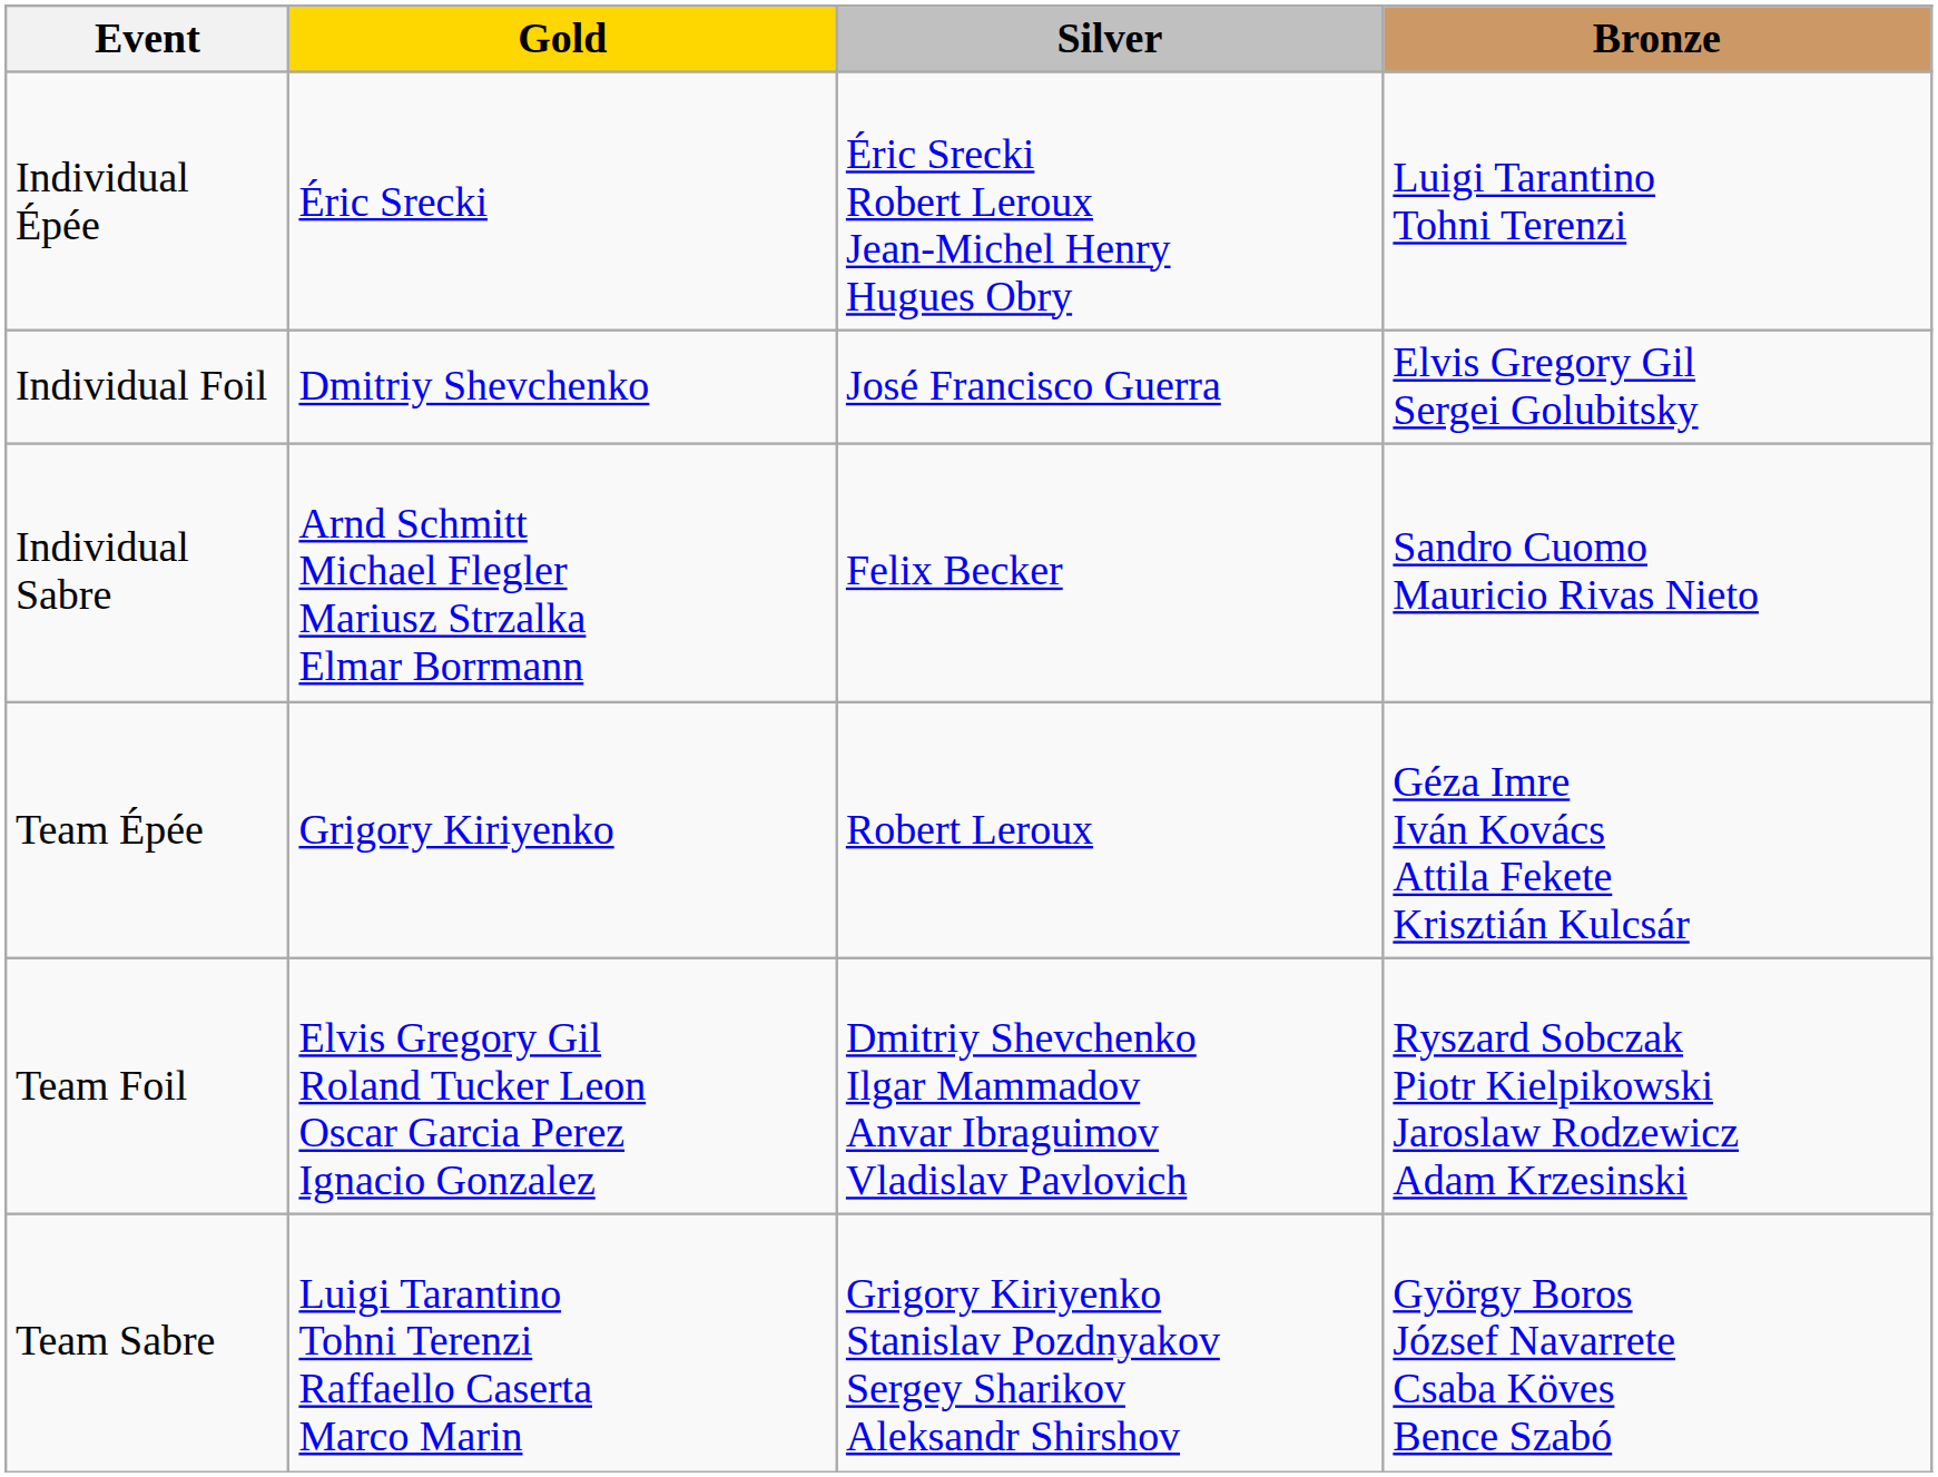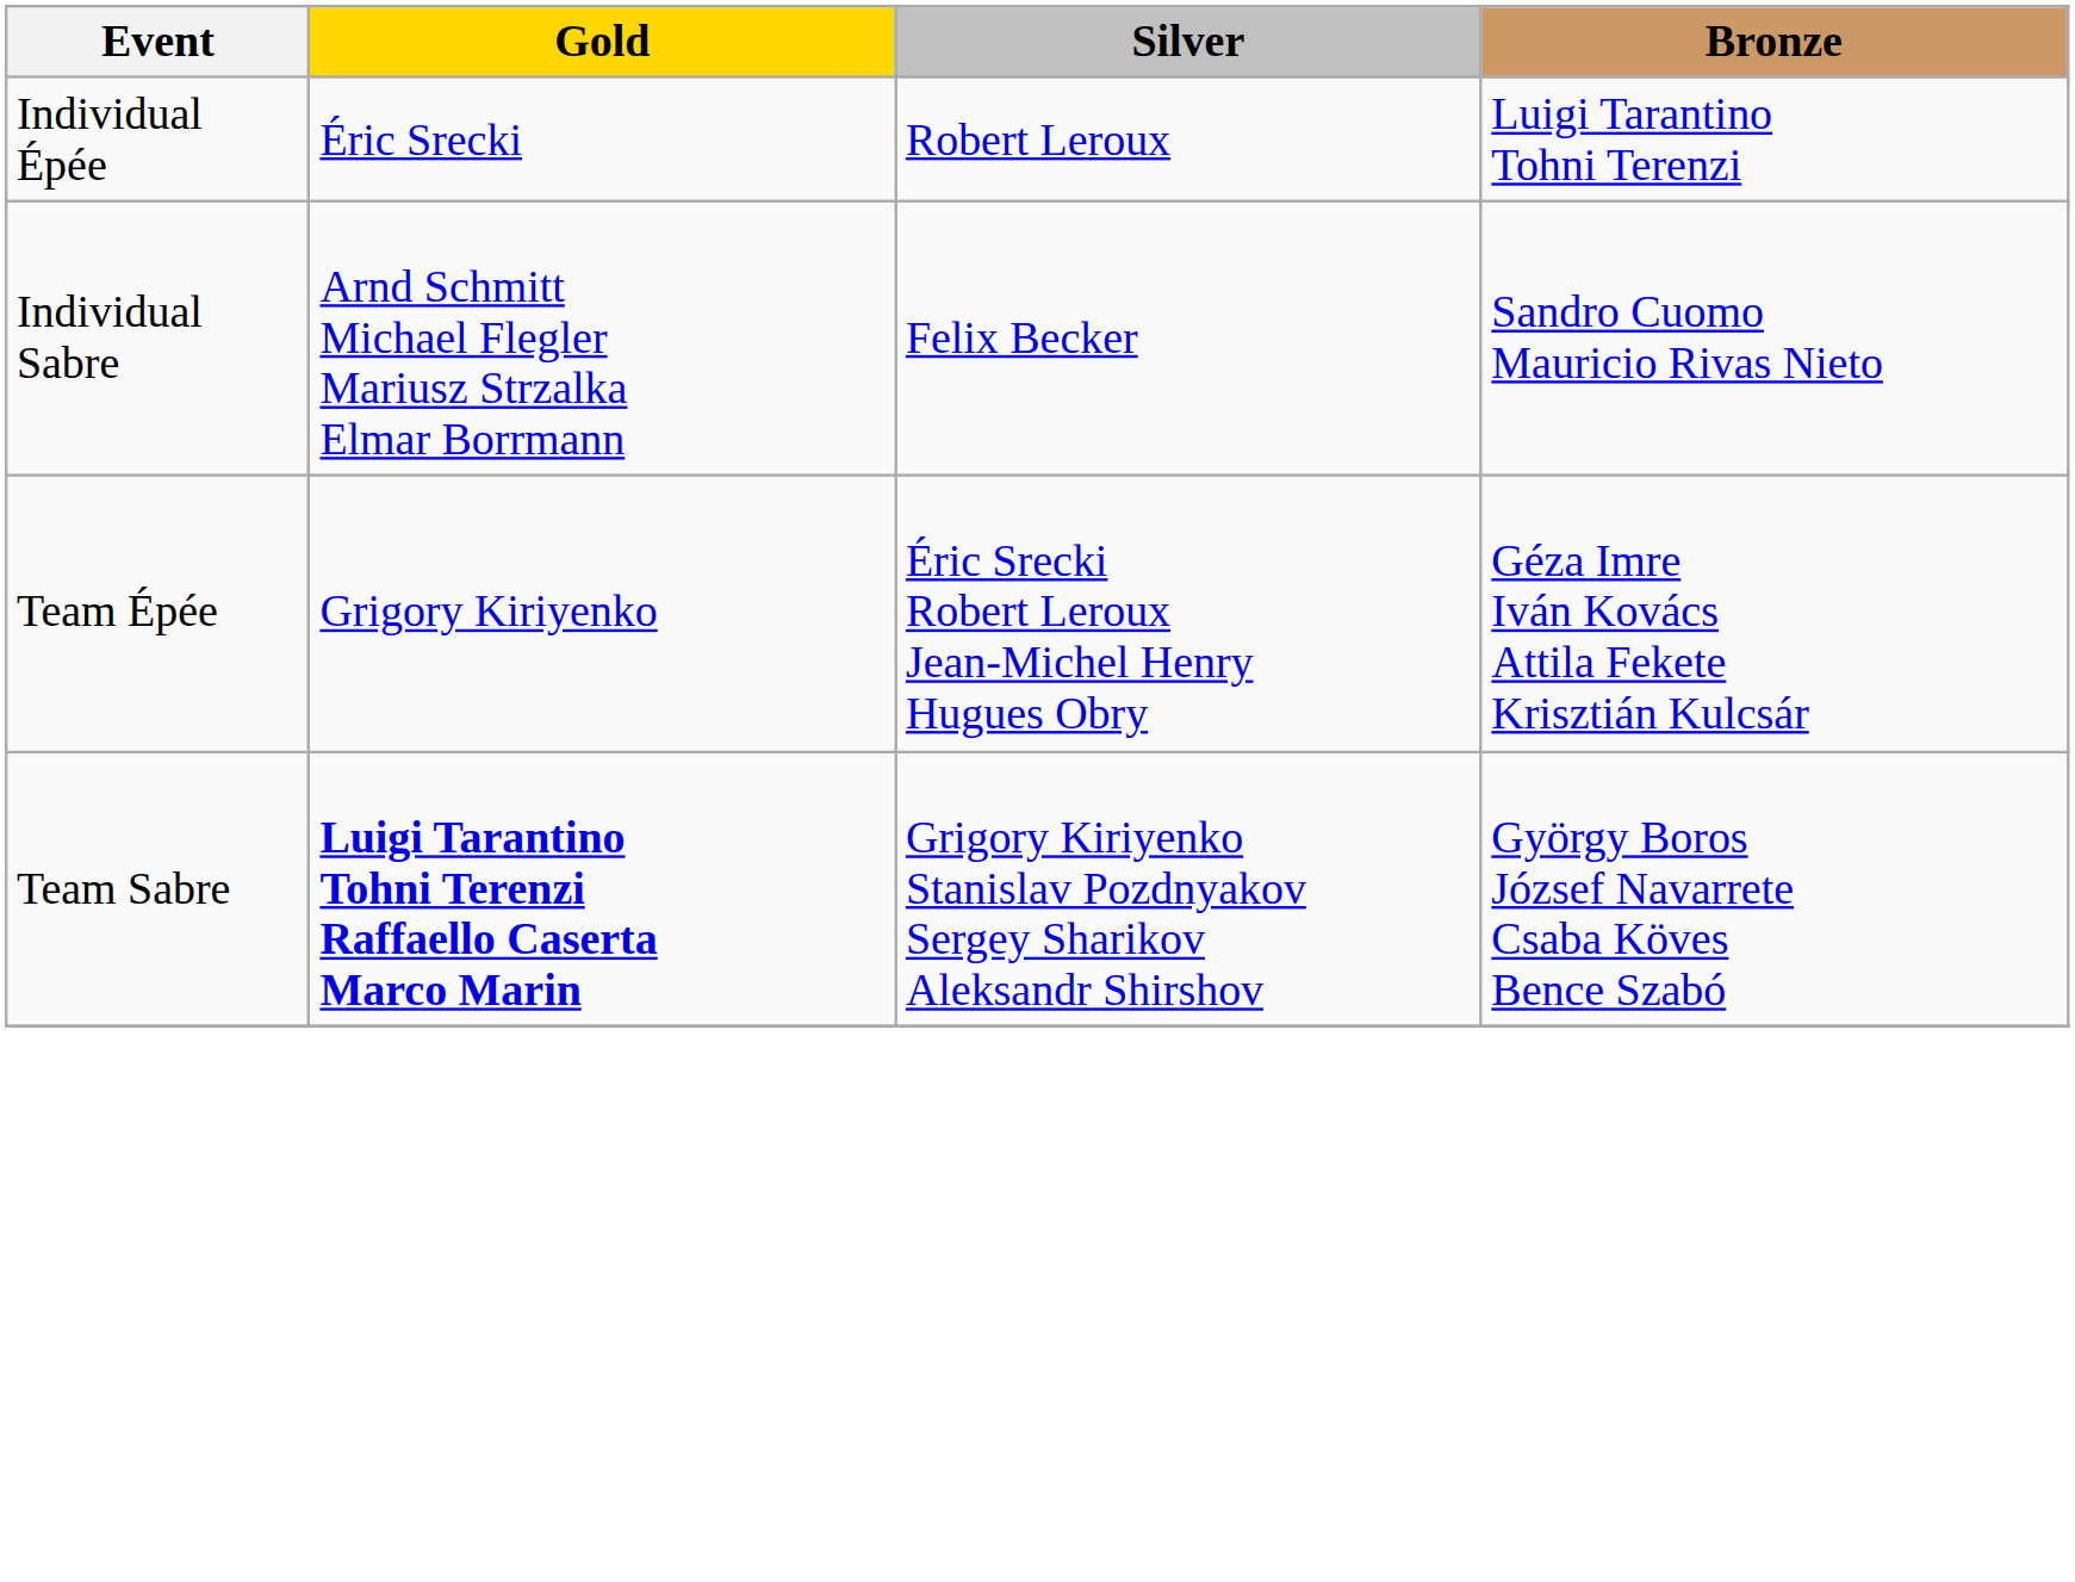Individual Épée | Silver: Éric Srecki Robert Leroux Jean-Michel Henry Hugues Obry -> Robert Leroux
- row: Individual Foil | Dmitriy Shevchenko | José Francisco Guerra | Elvis Gregory Gil Sergei Golubitsky
Team Épée | Silver: Robert Leroux -> Éric Srecki Robert Leroux Jean-Michel Henry Hugues Obry
- row: Team Foil | Elvis Gregory Gil Roland Tucker Leon Oscar Garcia Perez Ignacio Gonzalez | Dmitriy Shevchenko Ilgar Mammadov Anvar Ibraguimov Vladislav Pavlovich | Ryszard Sobczak Piotr Kielpikowski Jaroslaw Rodzewicz Adam Krzesinski
Team Sabre | Gold: normal -> bold
